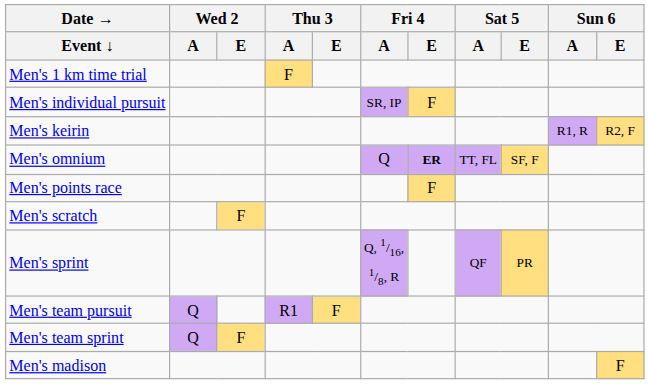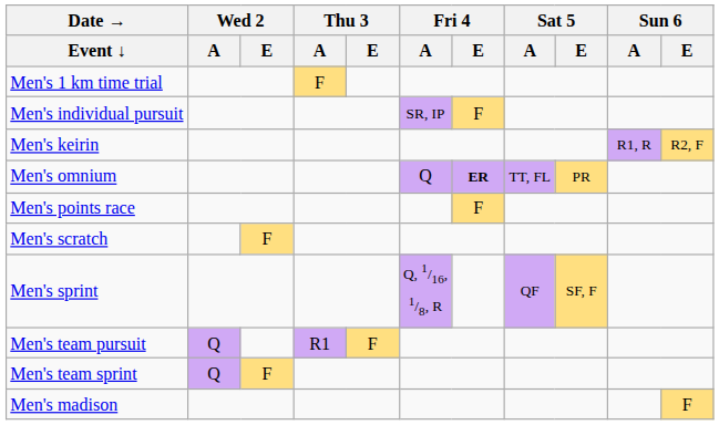Men's omnium | Sat 5 / E: SF, F -> PR
Men's sprint | Sat 5 / E: PR -> SF, F
